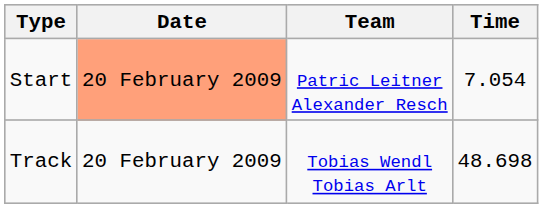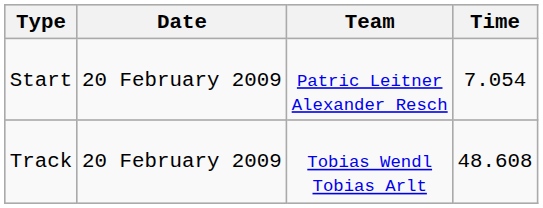Start | Date: lightsalmon background -> no background
Track | Time: 48.698 -> 48.608
